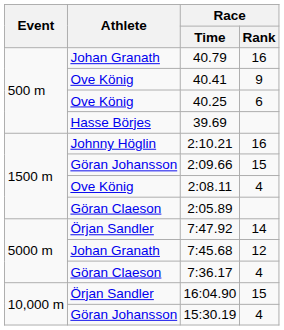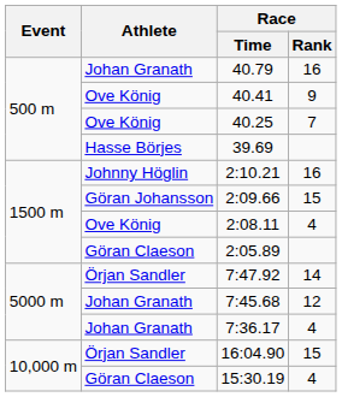40.25 | Race / Rank: 6 -> 7
7:36.17 | Athlete: Göran Claeson -> Johan Granath
15:30.19 | Athlete: Göran Johansson -> Göran Claeson
